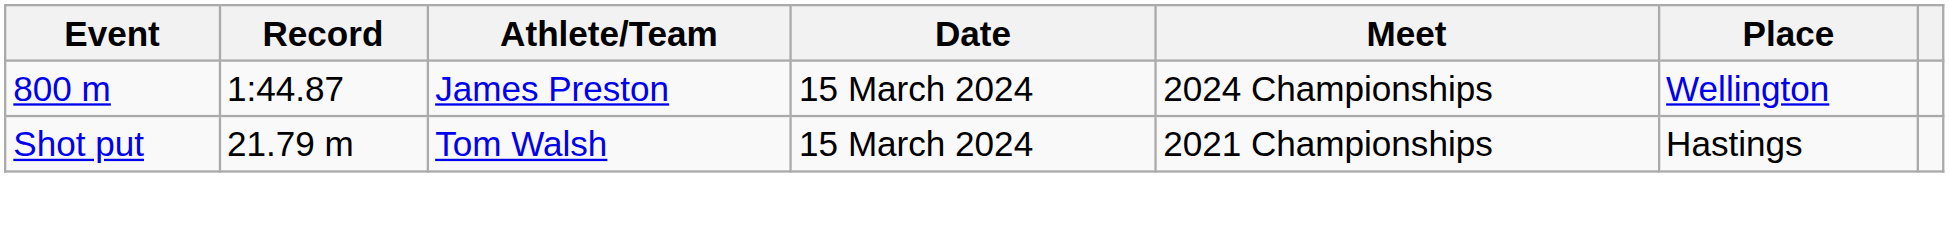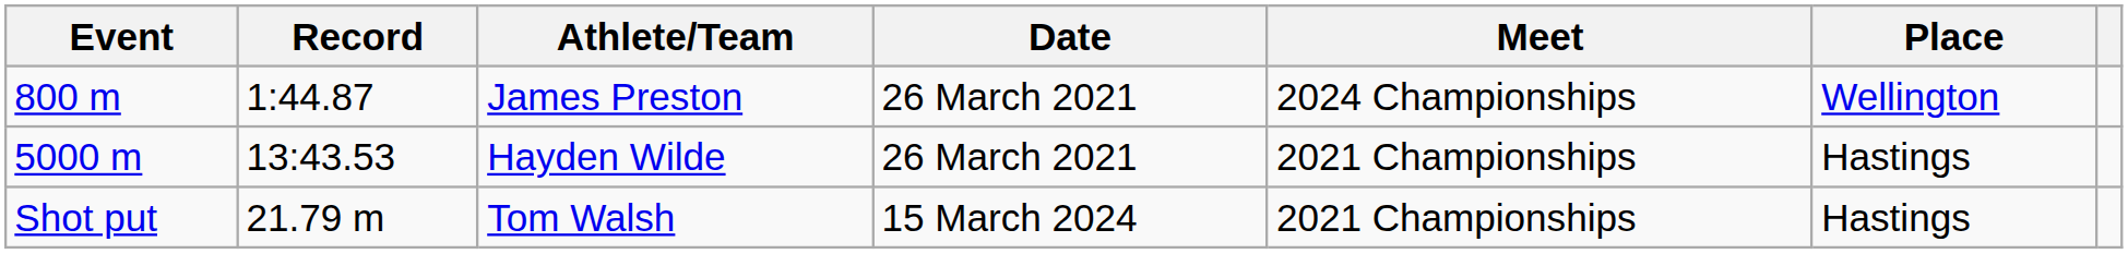James Preston | Date: 15 March 2024 -> 26 March 2021
+ row: 5000 m | 13:43.53 | Hayden Wilde | 26 March 2021 | 2021 Championships | Hastings
